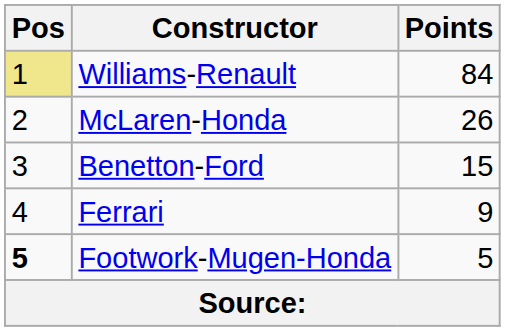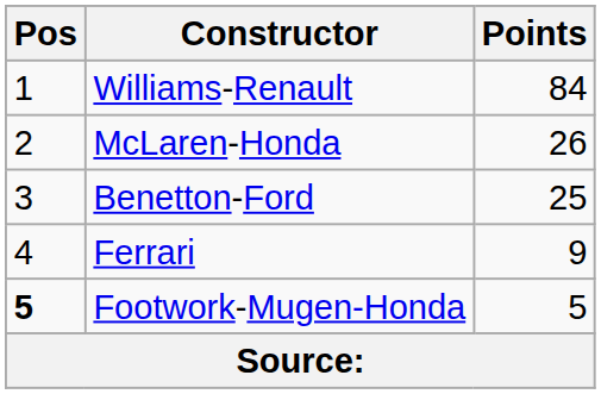Williams-Renault | Pos: khaki background -> no background
Benetton-Ford | Points: 15 -> 25
